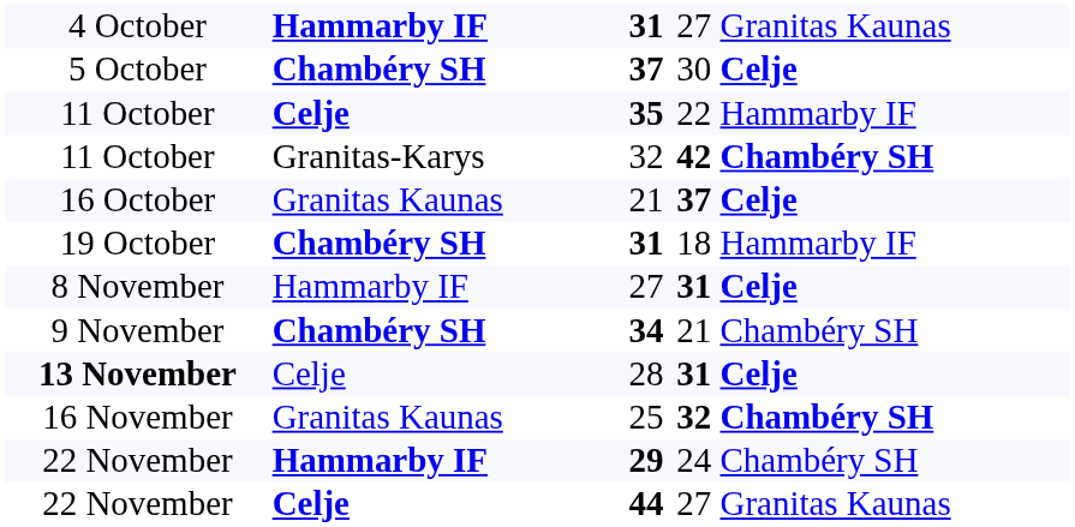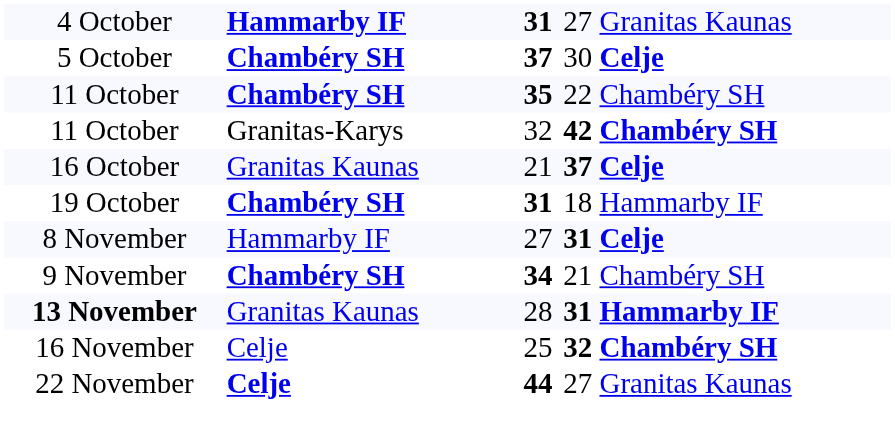35 | column 2: Celje -> Chambéry SH
35 | column 5: Hammarby IF -> Chambéry SH
28 | column 2: Celje -> Granitas Kaunas
28 | column 5: Celje -> Hammarby IF
25 | column 2: Granitas Kaunas -> Celje
- row: 22 November | Hammarby IF | 29 | 24 | Chambéry SH
